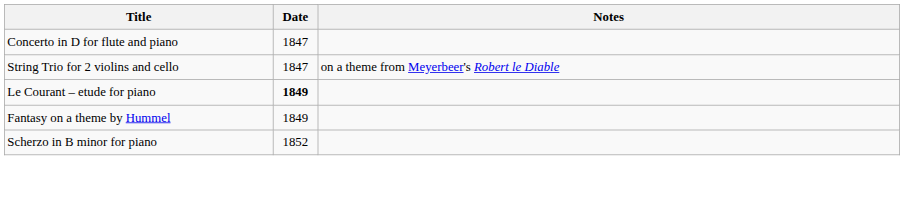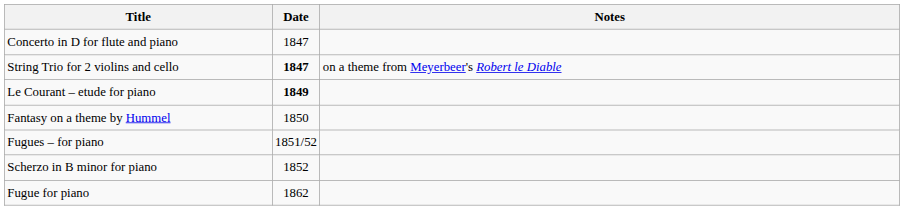String Trio for 2 violins and cello | Date: normal -> bold
Fantasy on a theme by Hummel | Date: 1849 -> 1850
+ row: Fugues – for piano | 1851/52
+ row: Fugue for piano | 1862
